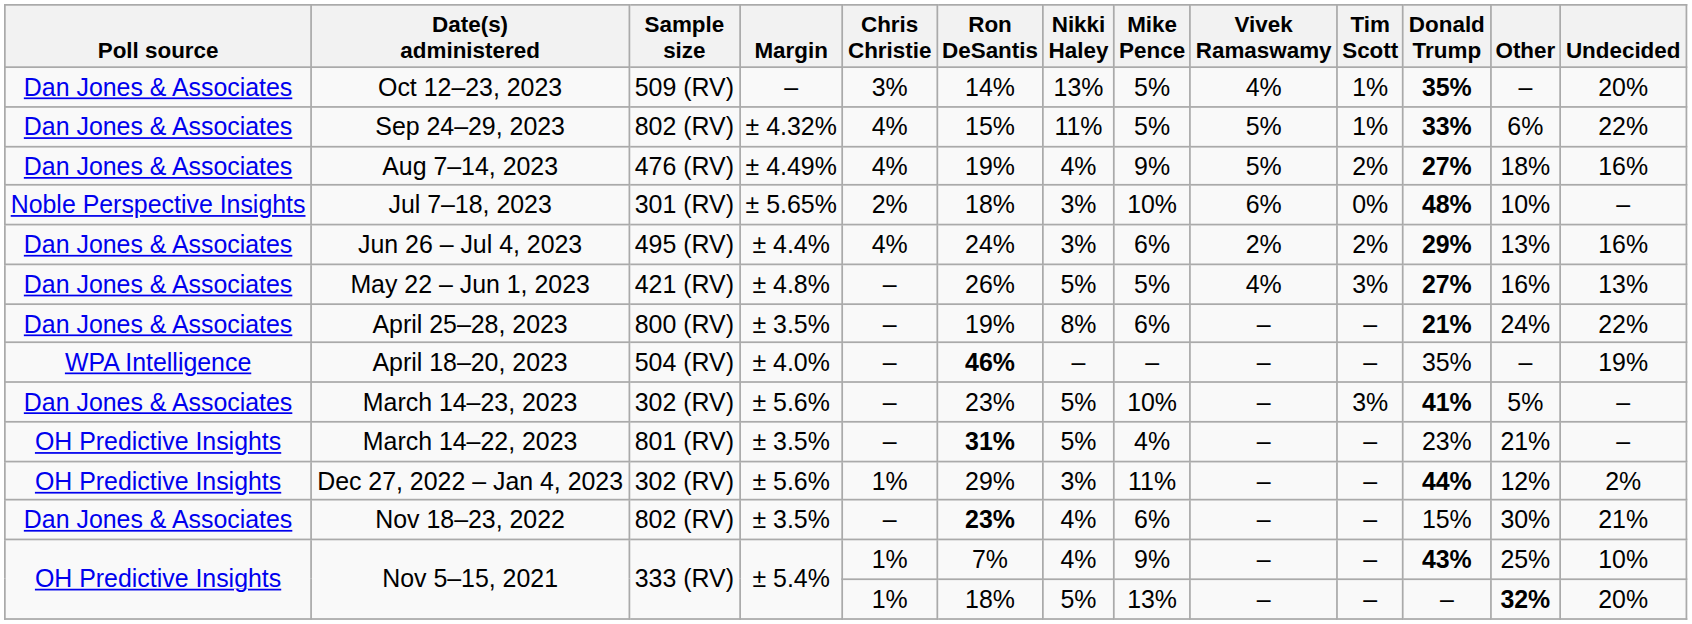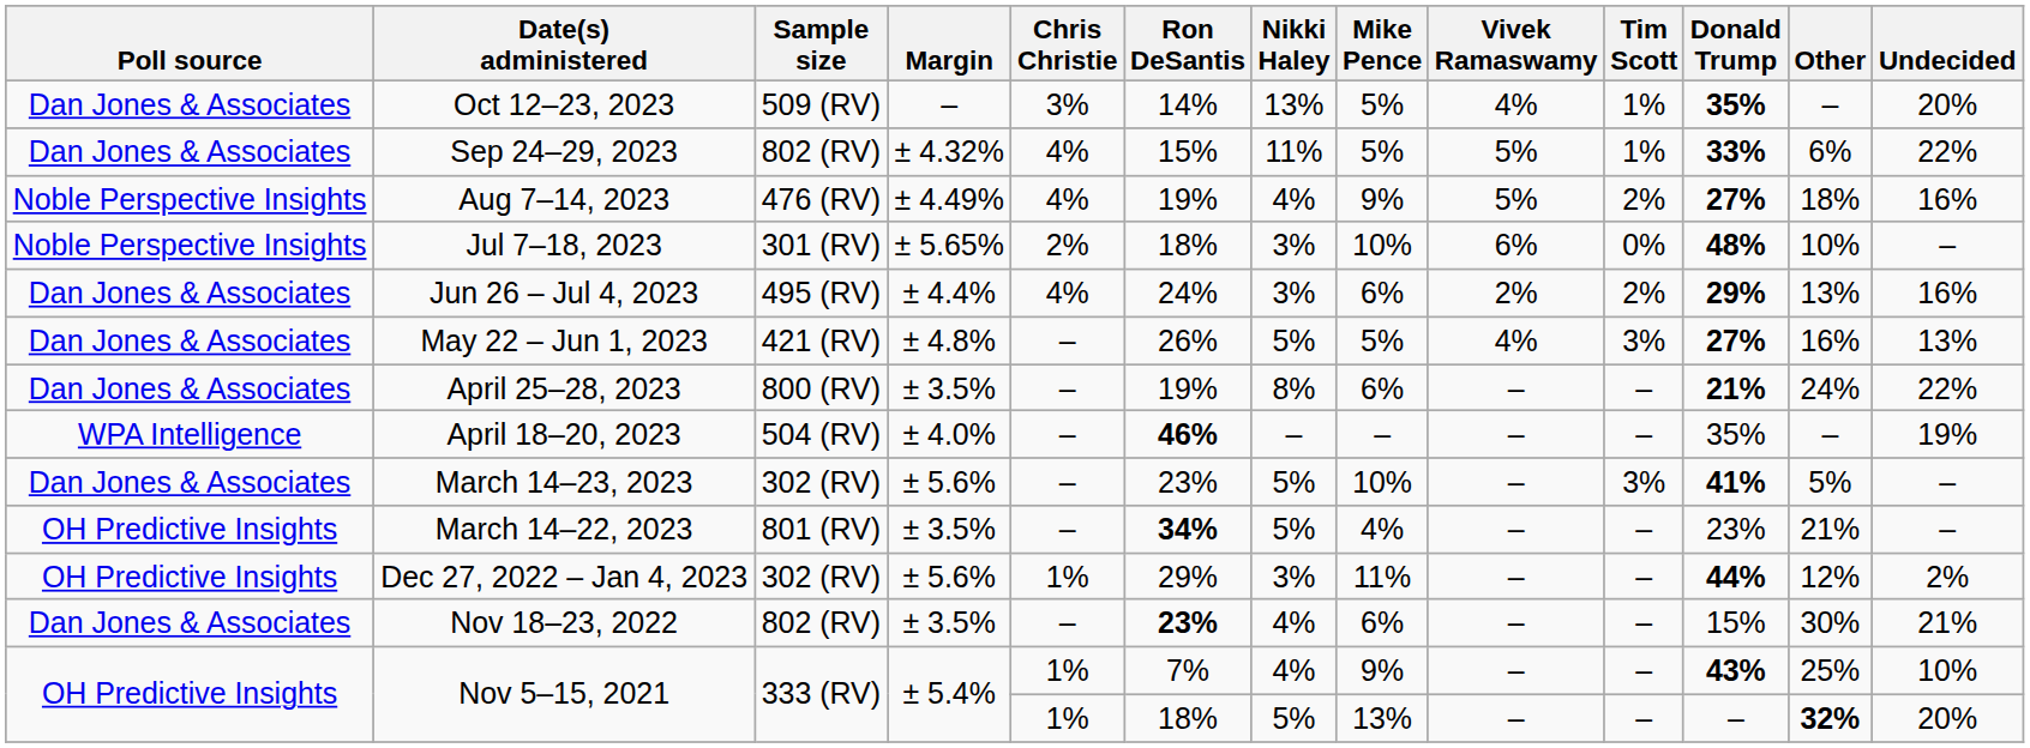Aug 7–14, 2023 | Poll source: Dan Jones & Associates -> Noble Perspective Insights
March 14–22, 2023 | Ron DeSantis: 31% -> 34%
